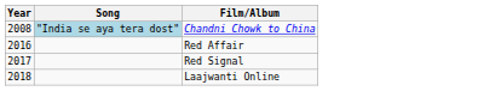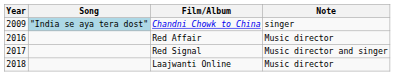+ column: Note | singer | Music director | Music director and singer | Music director
Chandni Chowk to China | Year: 2008 -> 2009
